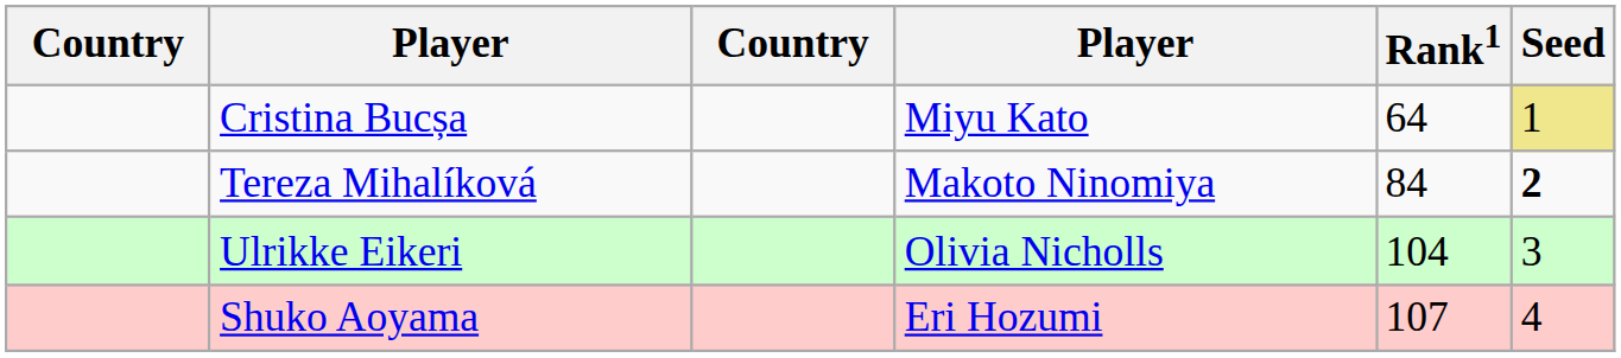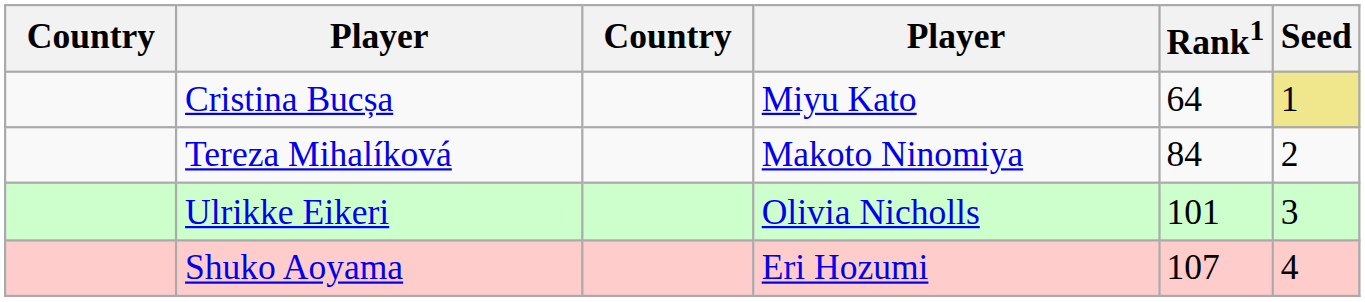Tereza Mihalíková | Seed: bold -> normal
Ulrikke Eikeri | Rank1: 104 -> 101
